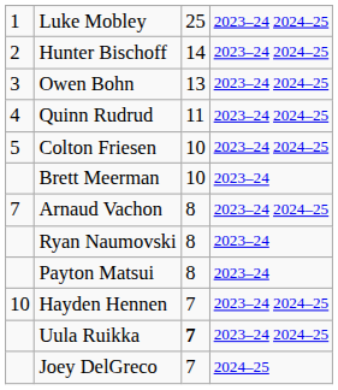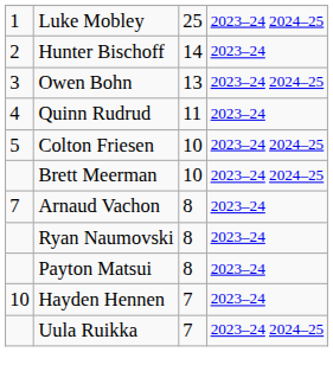Hunter Bischoff | column 4: 2023–24 2024–25 -> 2023–24
Quinn Rudrud | column 4: 2023–24 2024–25 -> 2023–24
Brett Meerman | column 4: 2023–24 -> 2023–24 2024–25
Arnaud Vachon | column 4: 2023–24 2024–25 -> 2023–24
Hayden Hennen | column 4: 2023–24 2024–25 -> 2023–24
Uula Ruikka | column 3: bold -> normal
- row: Joey DelGreco | 7 | 2024–25
